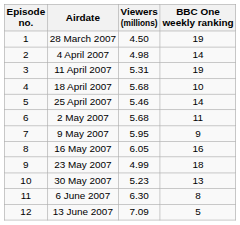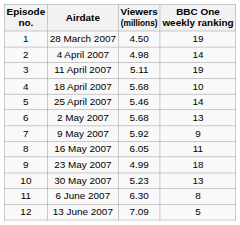11 April 2007 | Viewers (millions): 5.31 -> 5.11
2 May 2007 | BBC One weekly ranking: 11 -> 13
9 May 2007 | Viewers (millions): 5.95 -> 5.92
16 May 2007 | BBC One weekly ranking: 16 -> 11
